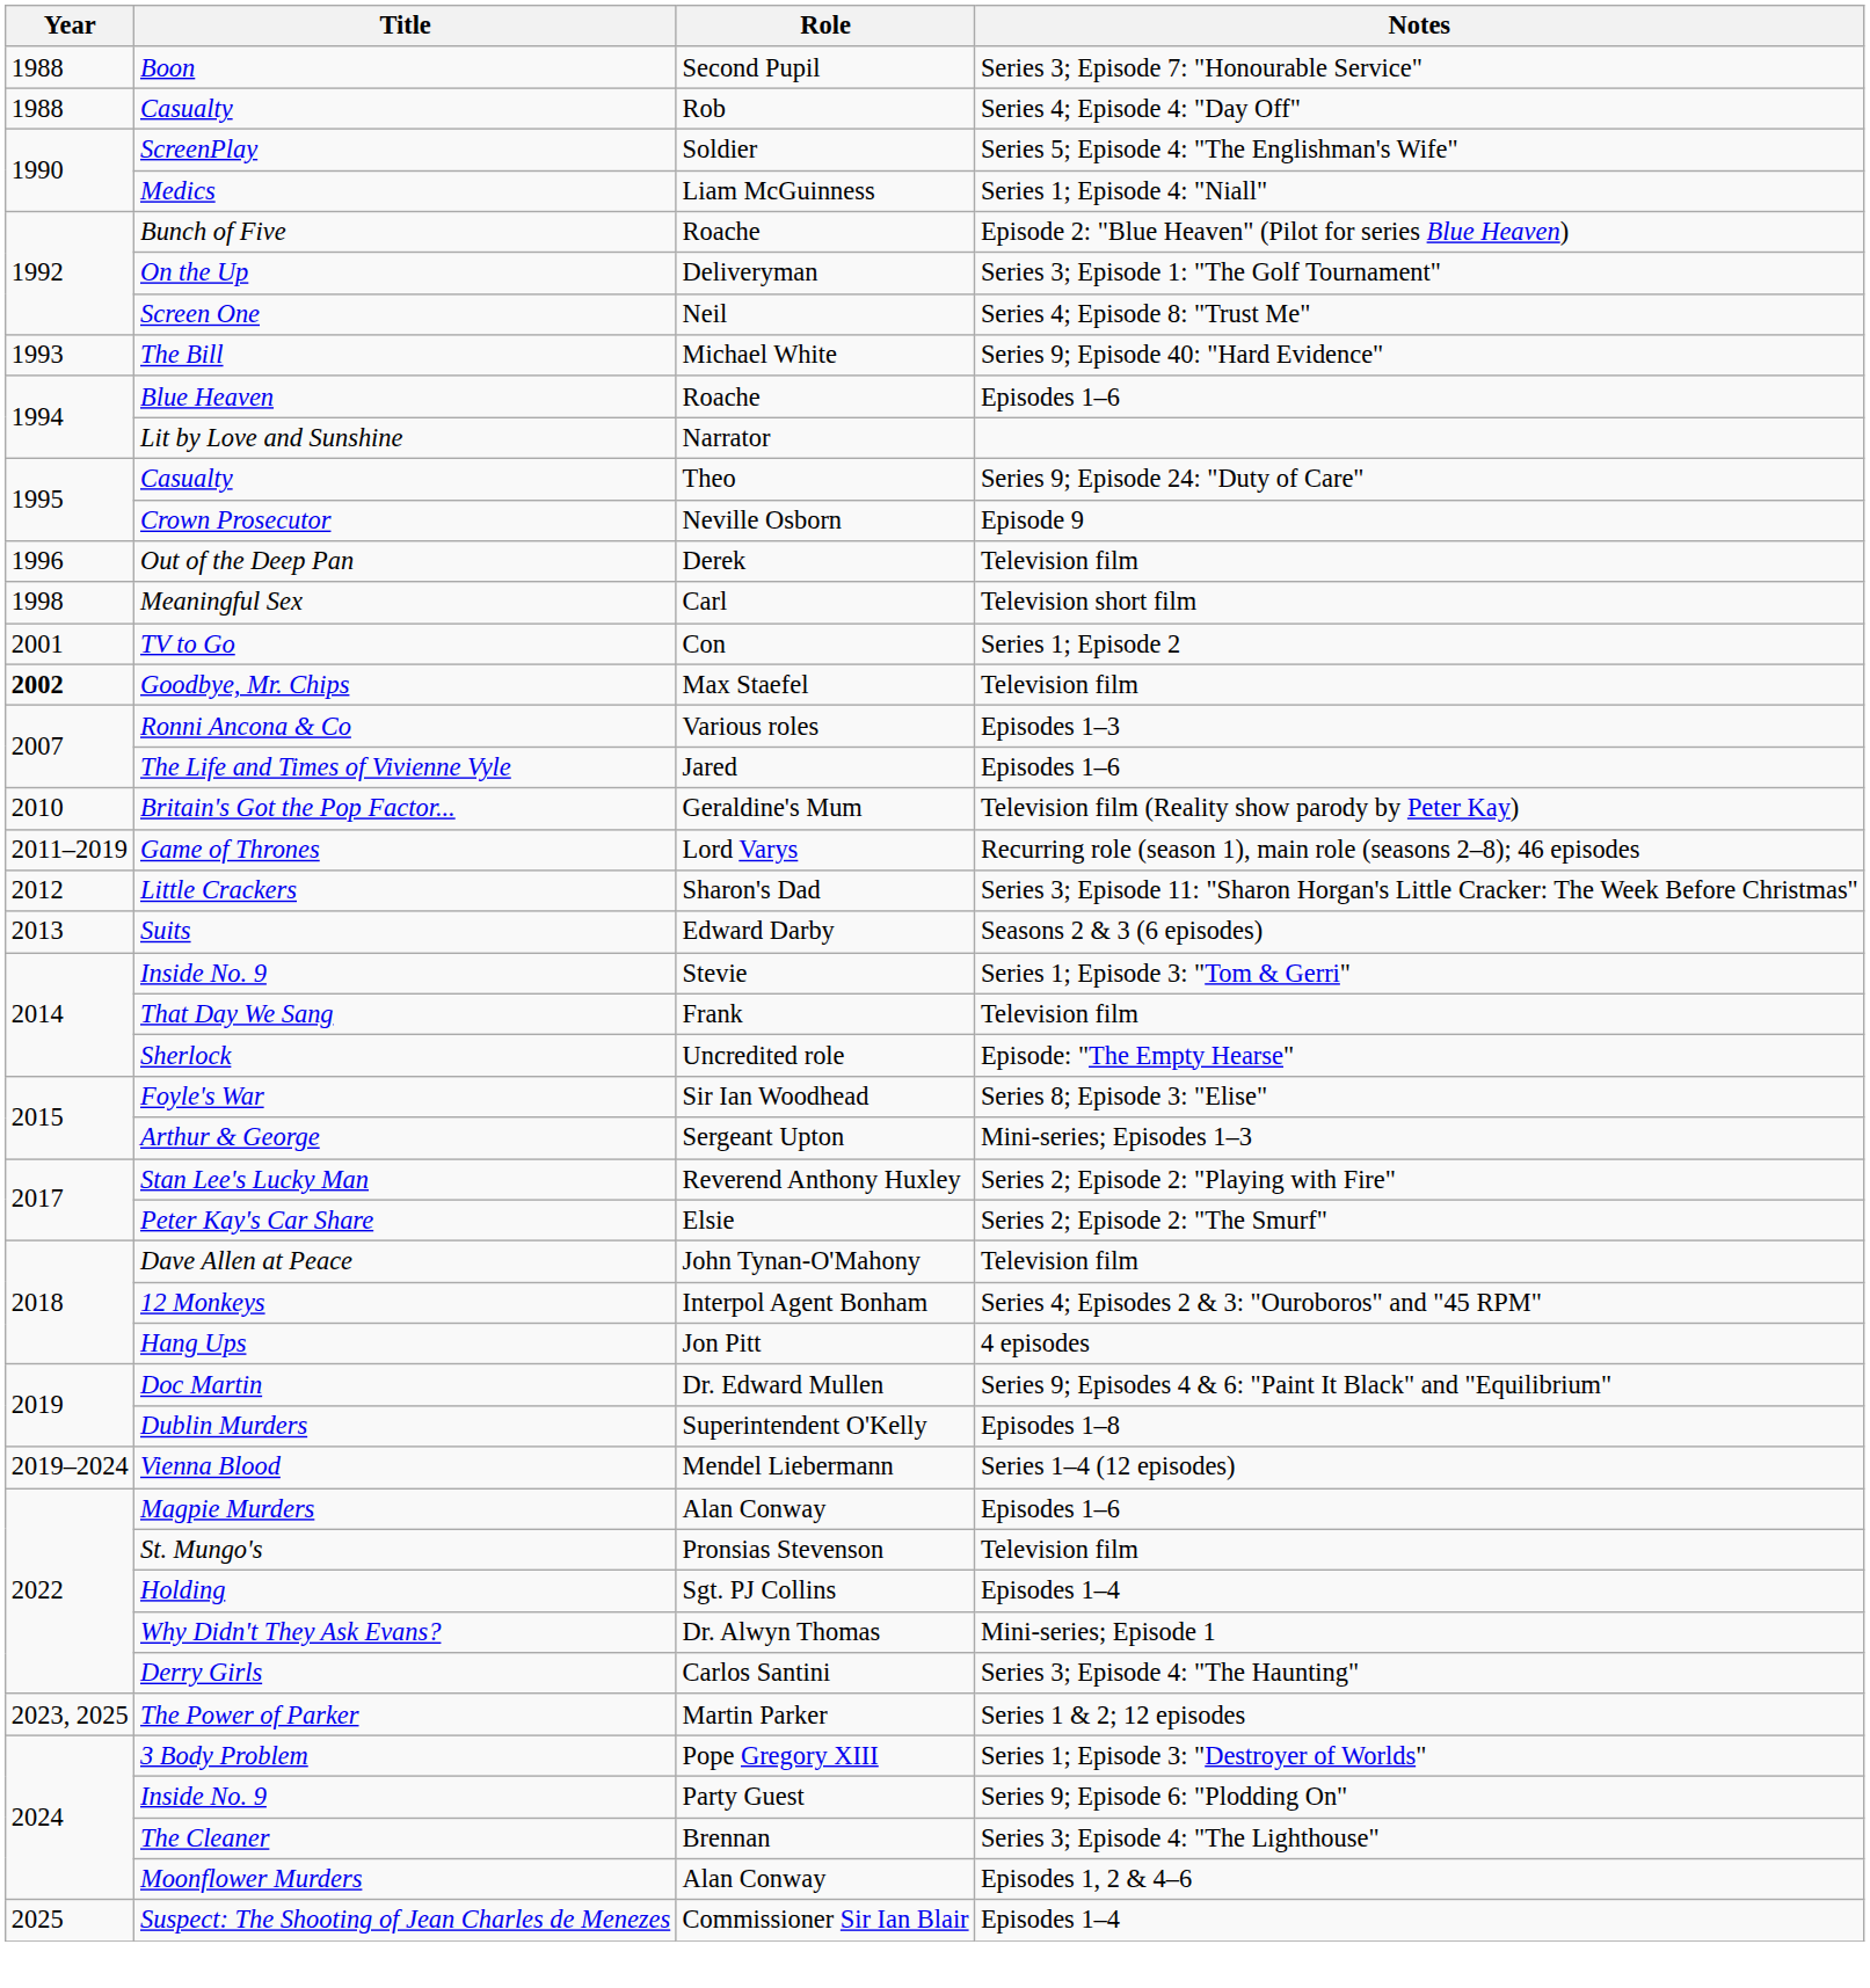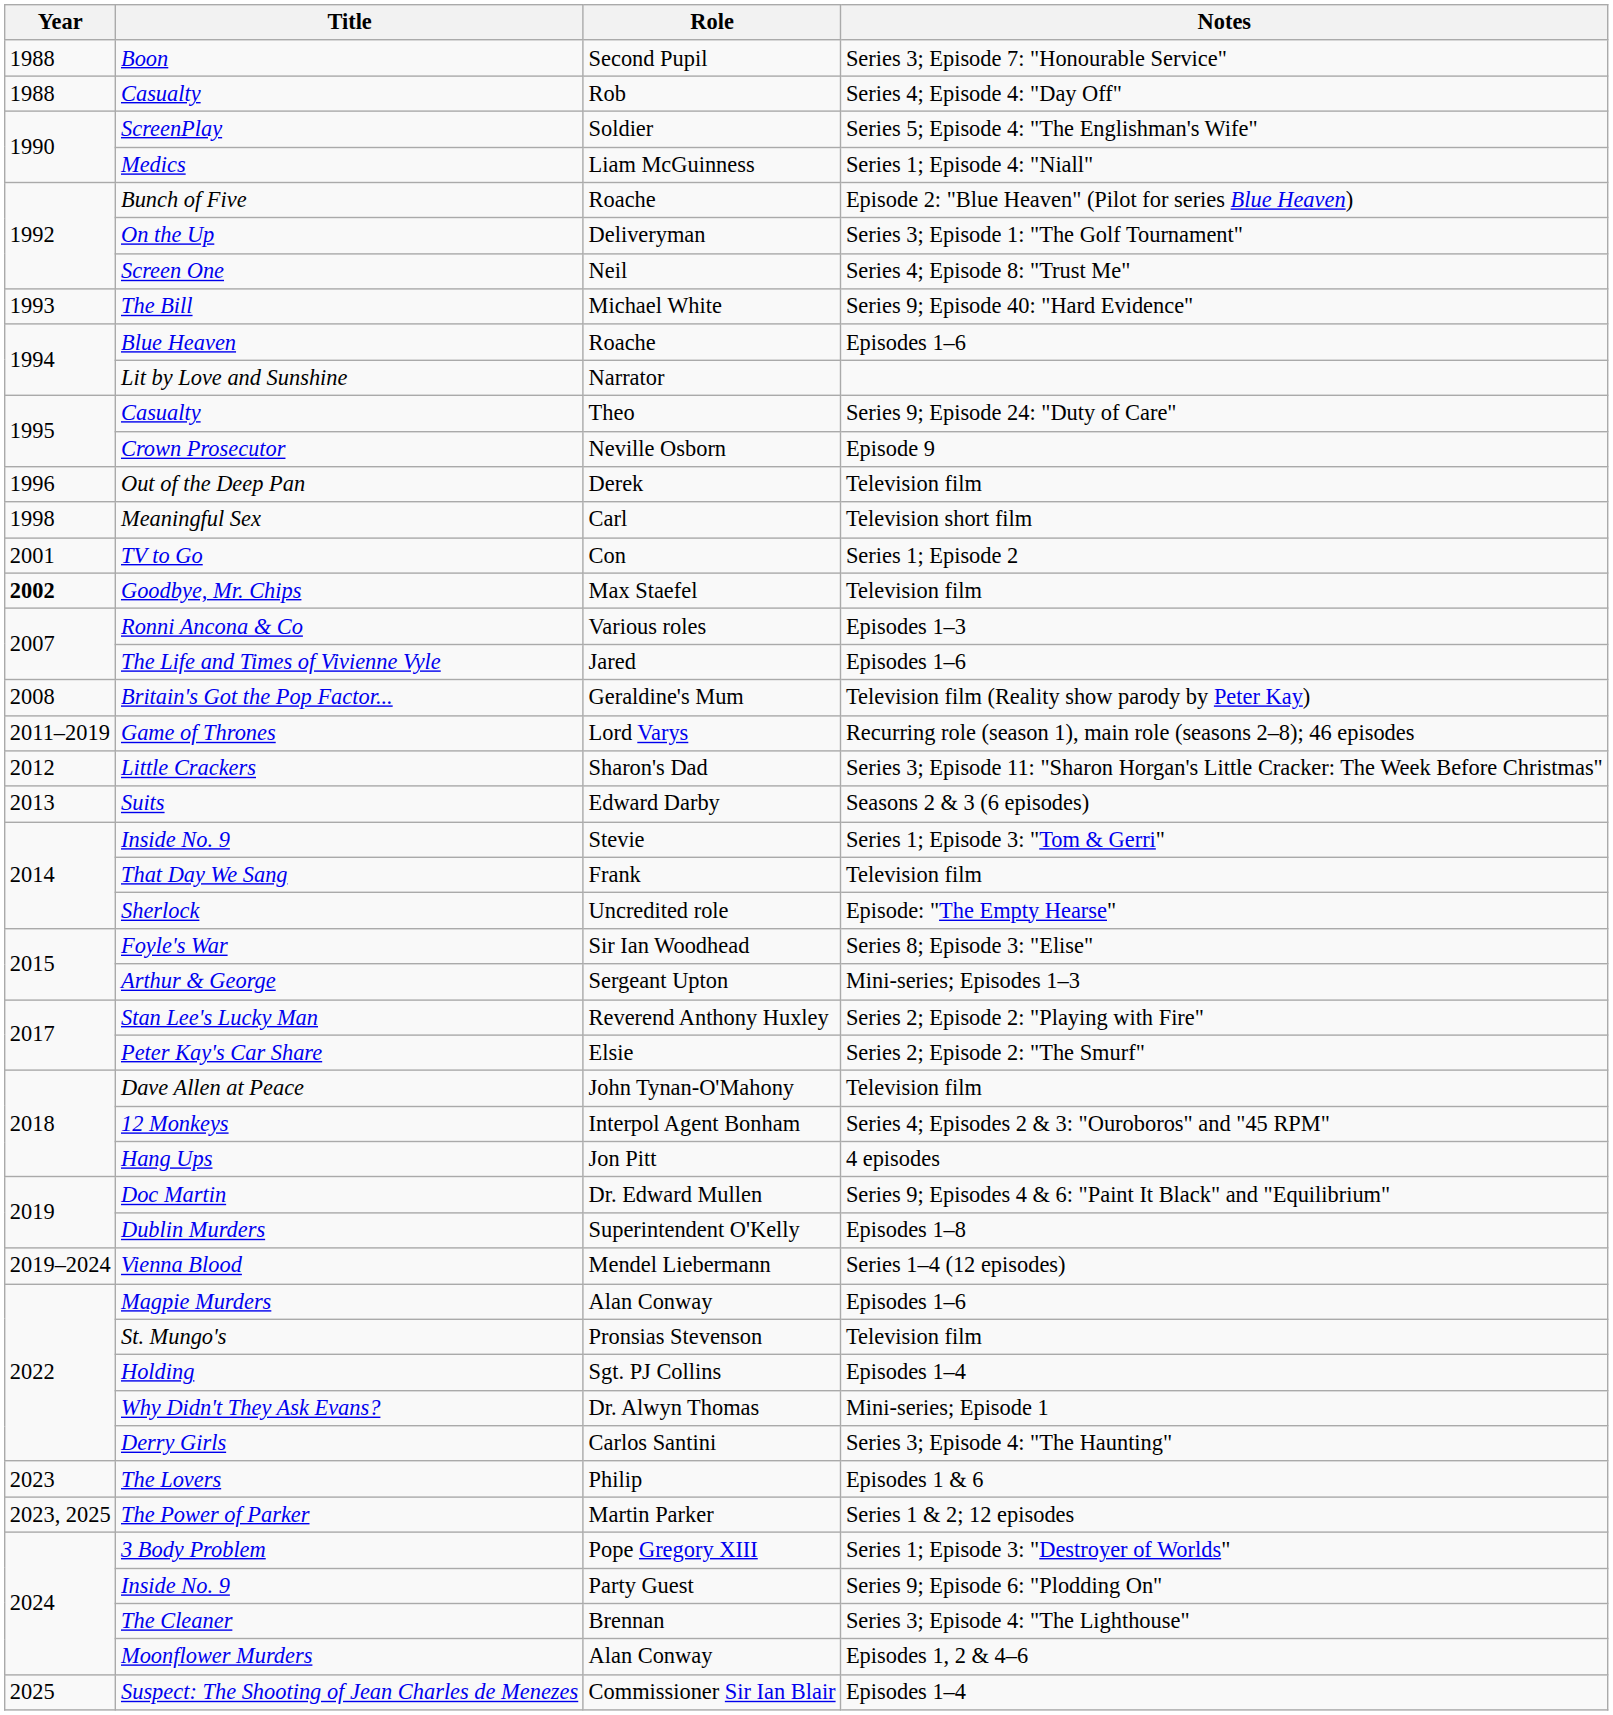Britain's Got the Pop Factor... | Year: 2010 -> 2008
+ row: 2023 | The Lovers | Philip | Episodes 1 & 6
